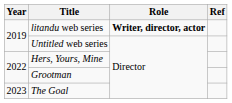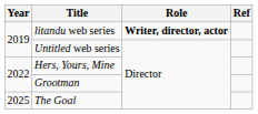The Goal | Year: 2023 -> 2025
